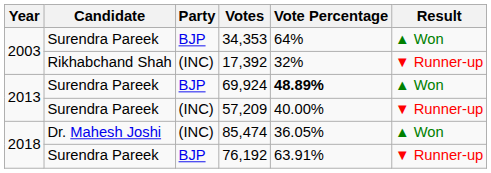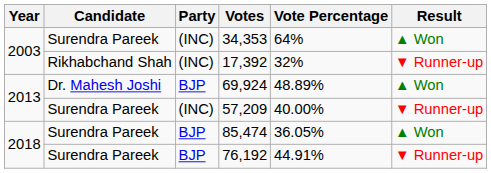34,353 | Party: BJP -> (INC)
69,924 | Candidate: Surendra Pareek -> Dr. Mahesh Joshi
69,924 | Vote Percentage: bold -> normal
85,474 | Candidate: Dr. Mahesh Joshi -> Surendra Pareek
85,474 | Party: (INC) -> BJP
76,192 | Vote Percentage: 63.91% -> 44.91%
